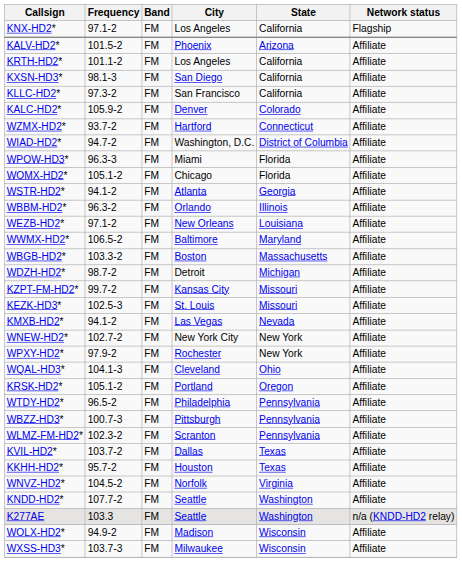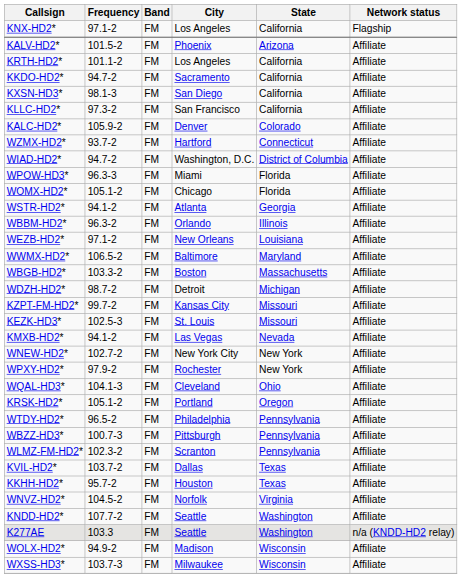+ row: KKDO-HD2* | 94.7-2 | FM | Sacramento | California | Affiliate
